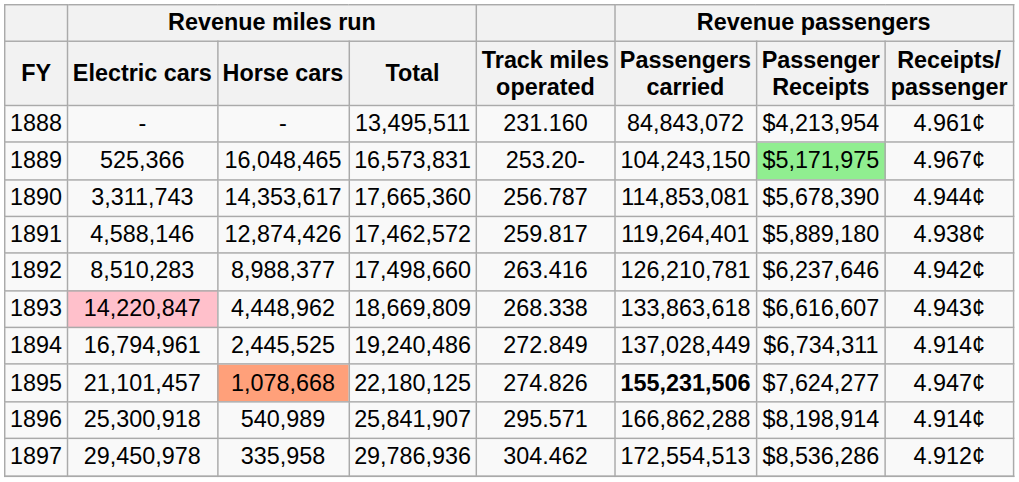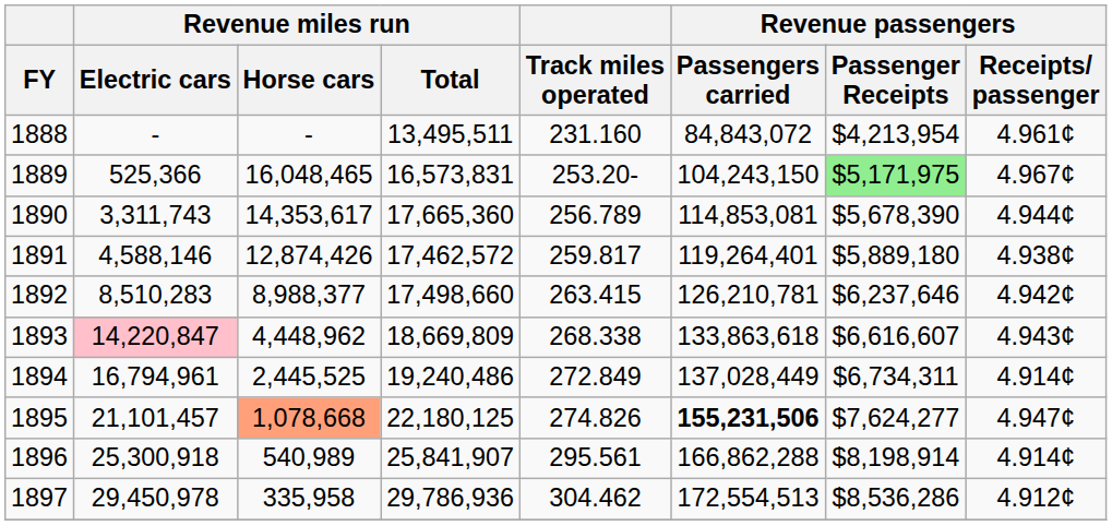1890 | Track miles operated: 256.787 -> 256.789
1892 | Track miles operated: 263.416 -> 263.415
1896 | Track miles operated: 295.571 -> 295.561
